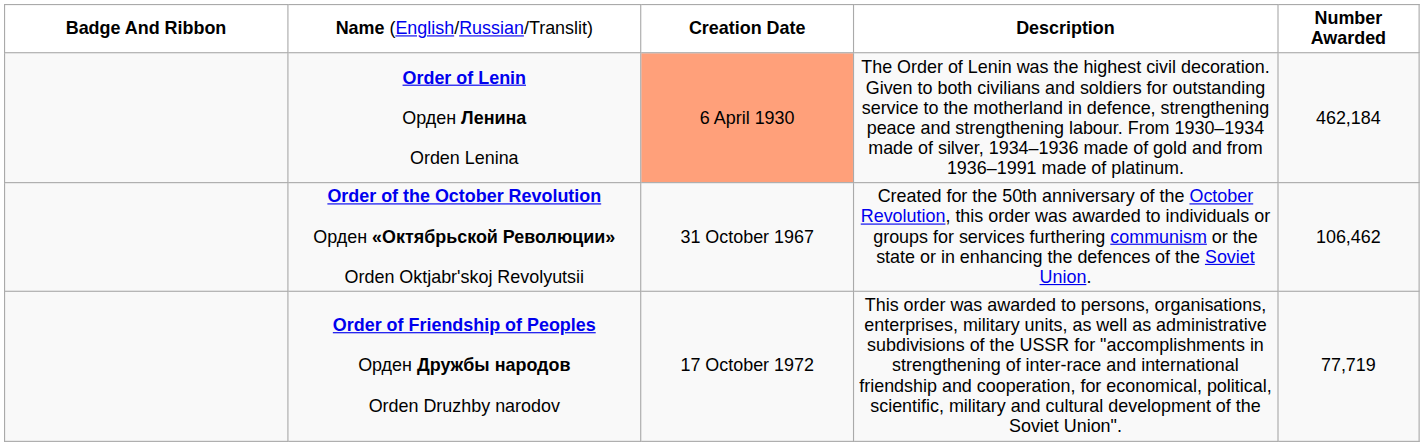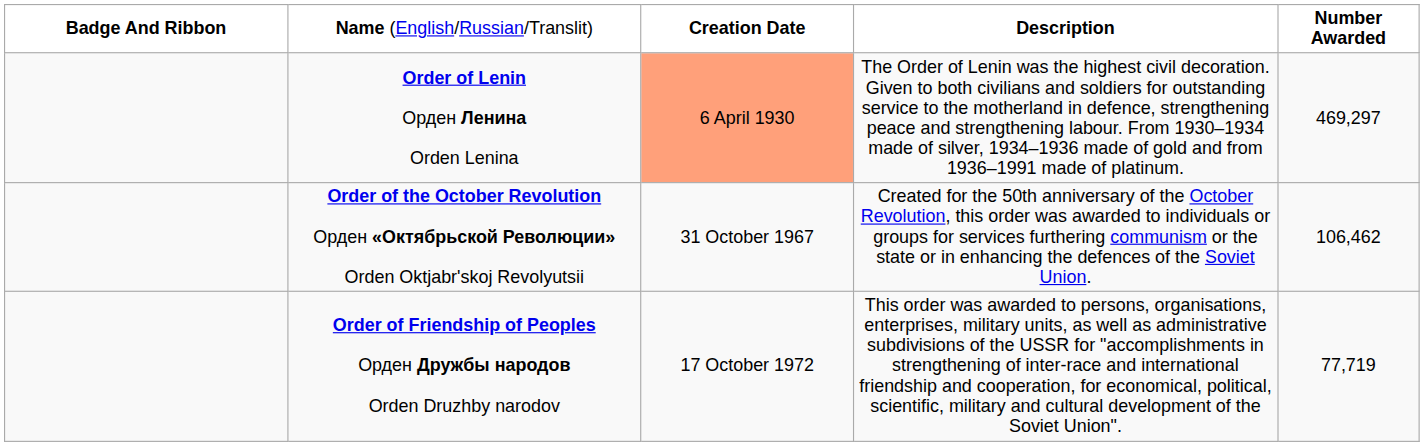Order of Lenin Орден Ленина Orden Lenina | column 5: 462,184 -> 469,297
